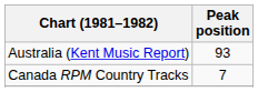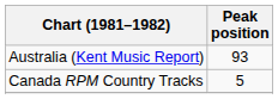Canada RPM Country Tracks | Peak position: 7 -> 5
